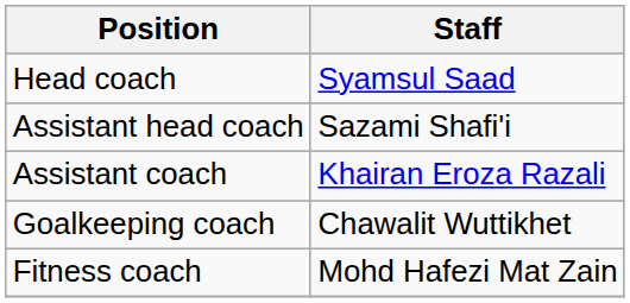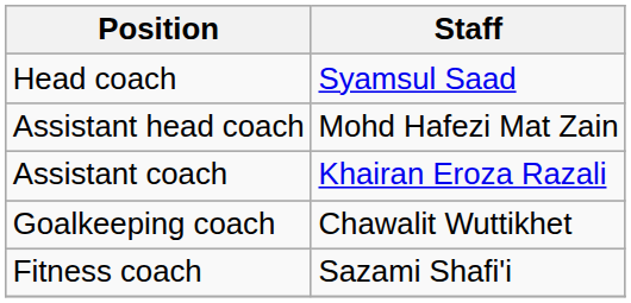Assistant head coach | Staff: Sazami Shafi'i -> Mohd Hafezi Mat Zain
Fitness coach | Staff: Mohd Hafezi Mat Zain -> Sazami Shafi'i
